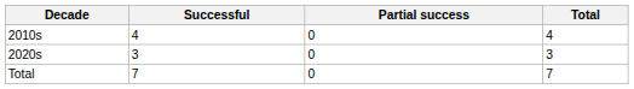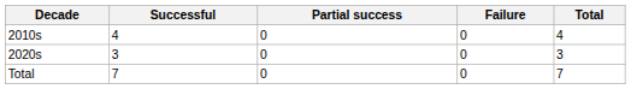+ column: Failure | 0 | 0 | 0
